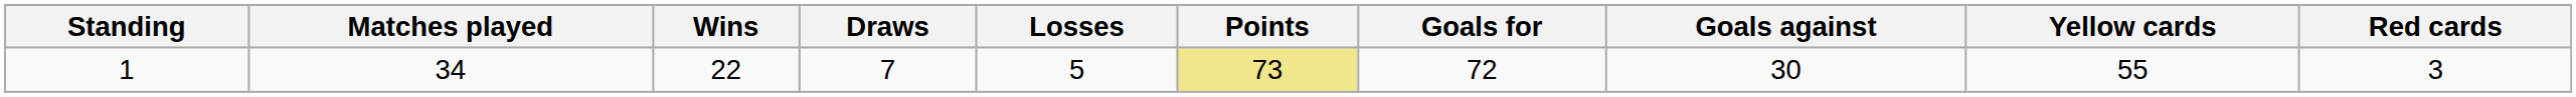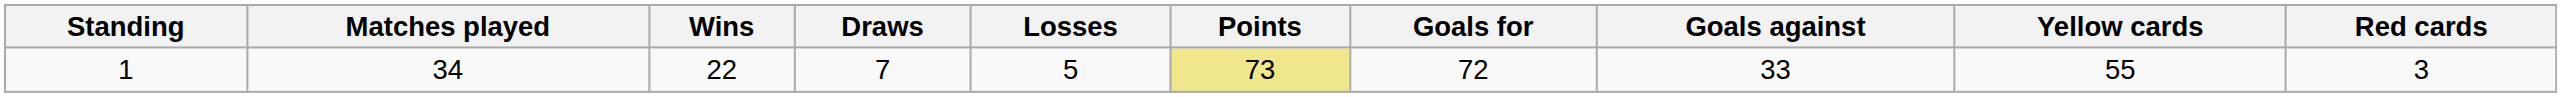1 | Goals against: 30 -> 33
